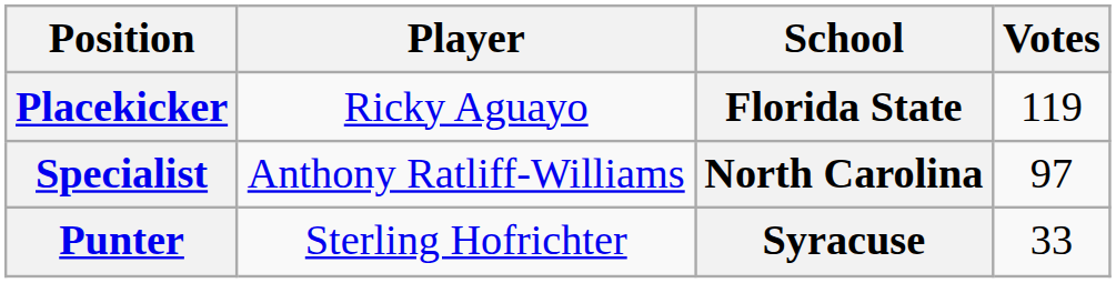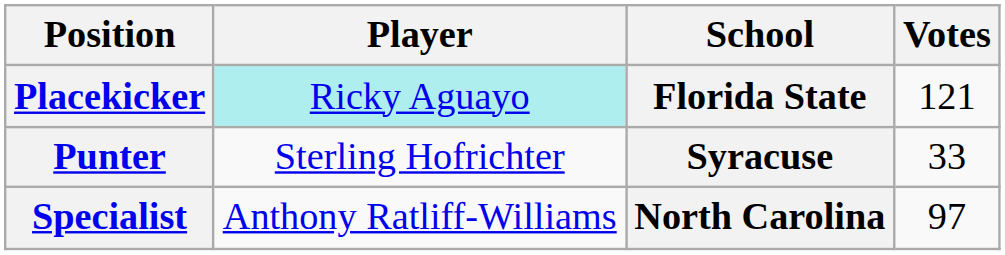Placekicker | Player: no background -> paleturquoise background
Placekicker | Votes: 119 -> 121
rows swapped: Punter <-> Specialist
